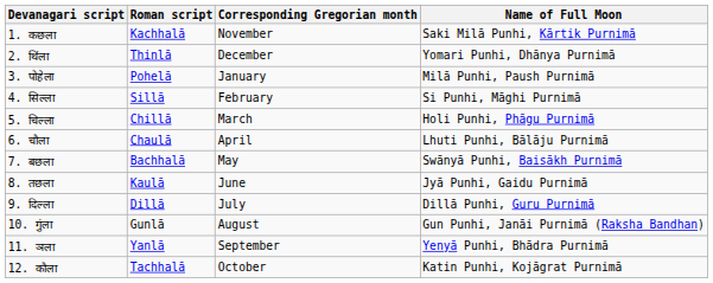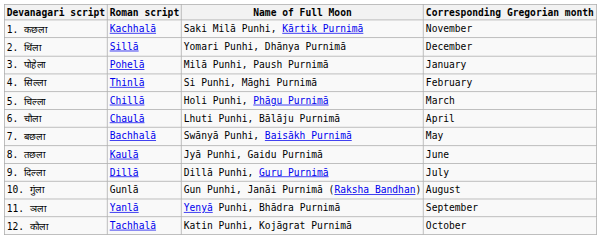columns swapped: Corresponding Gregorian month <-> Name of Full Moon
2. थिंला | Roman script: Thinlā -> Sillā
4. सिल्ला | Roman script: Sillā -> Thinlā
